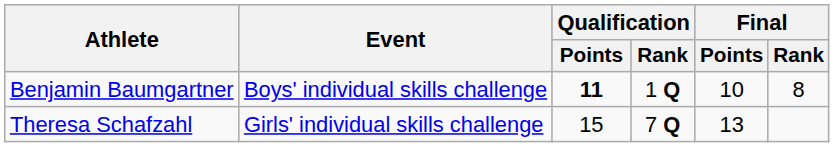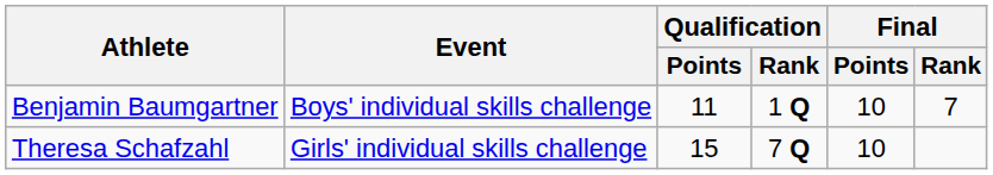Benjamin Baumgartner | Qualification / Points: bold -> normal
Benjamin Baumgartner | Final / Rank: 8 -> 7
Theresa Schafzahl | Final / Points: 13 -> 10
